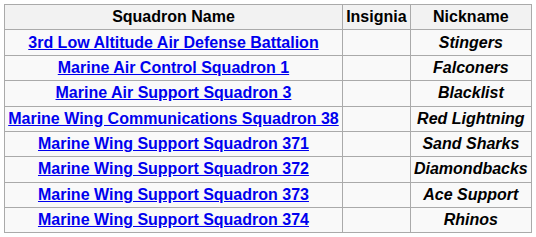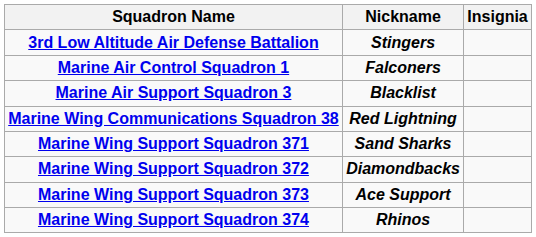columns swapped: Insignia <-> Nickname
